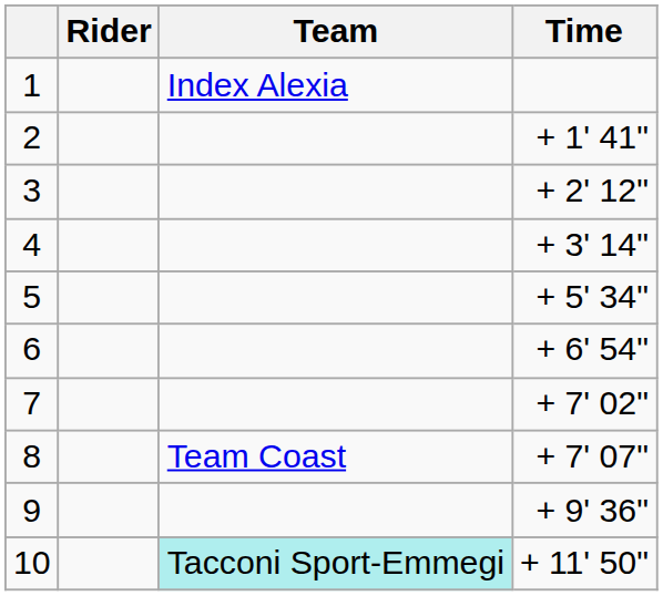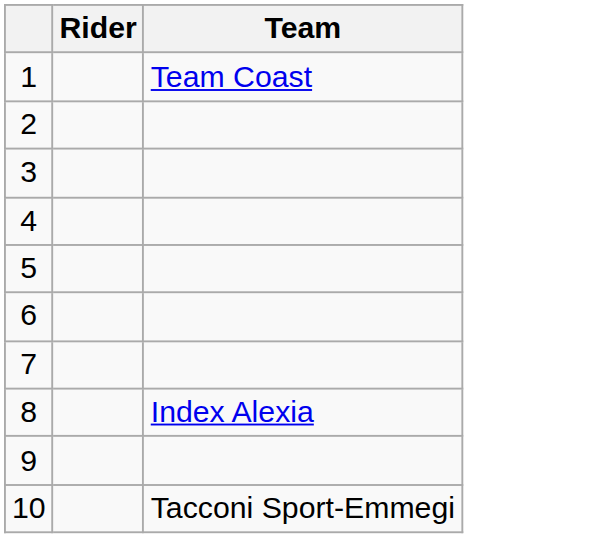- column: Time | + 1' 41" | + 2' 12" | + 3' 14" | + 5' 34" | + 6' 54" | + 7' 02" | + 7' 07" | + 9' 36" | + 11' 50"
1 | Team: Index Alexia -> Team Coast
8 | Team: Team Coast -> Index Alexia
10 | Team: paleturquoise background -> no background
